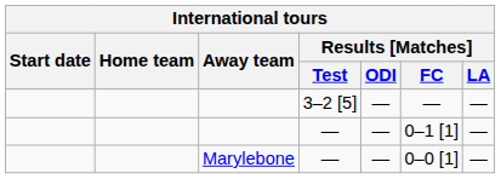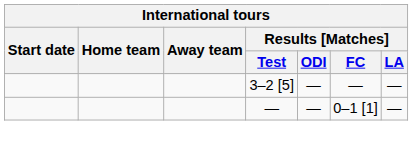- row: Marylebone | — | — | 0–0 [1] | —
